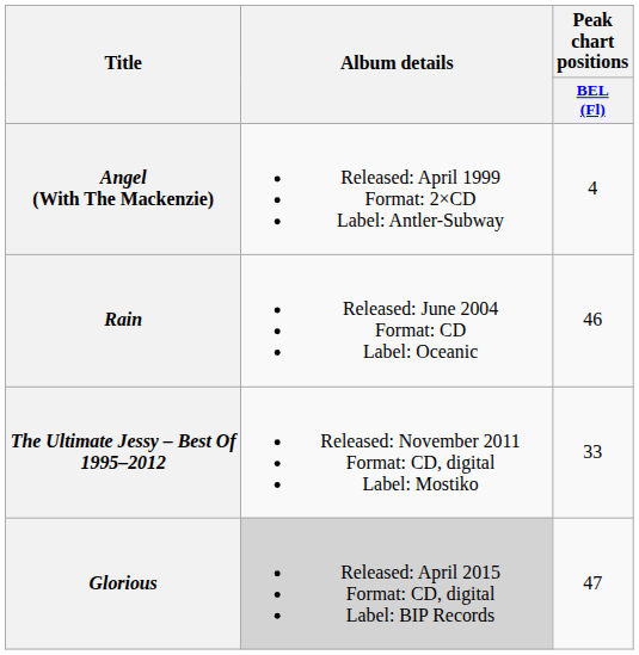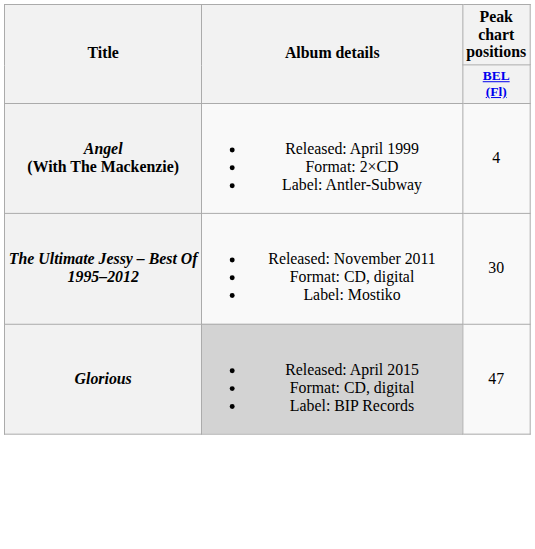- row: Rain | Released: June 2004 Format: CD Label: Oceanic | 46
The Ultimate Jessy – Best Of 1995–2012 | Peak chart positions / BEL (Fl): 33 -> 30
